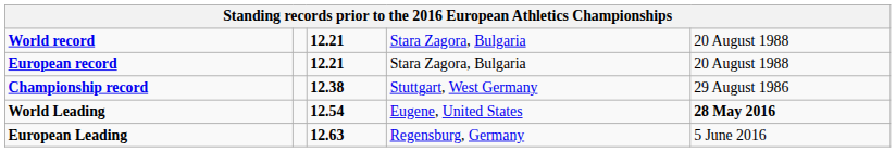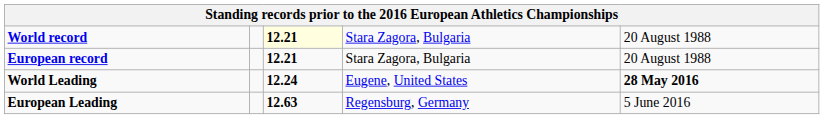World record | column 3: no background -> lightyellow background
- row: Championship record | 12.38 | Stuttgart, West Germany | 29 August 1986
World Leading | column 3: 12.54 -> 12.24
